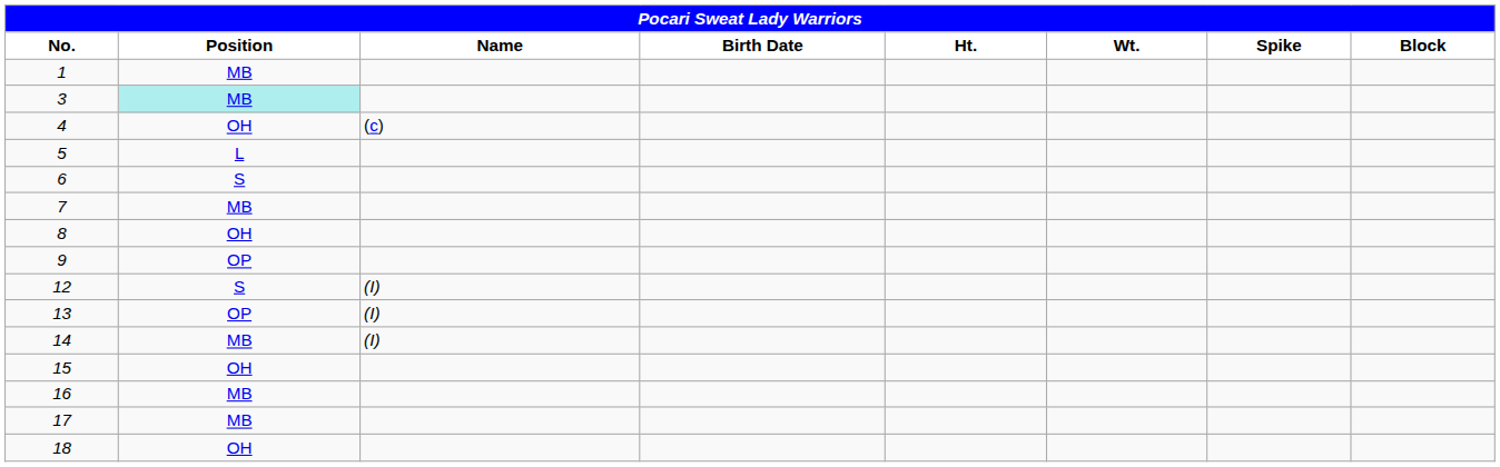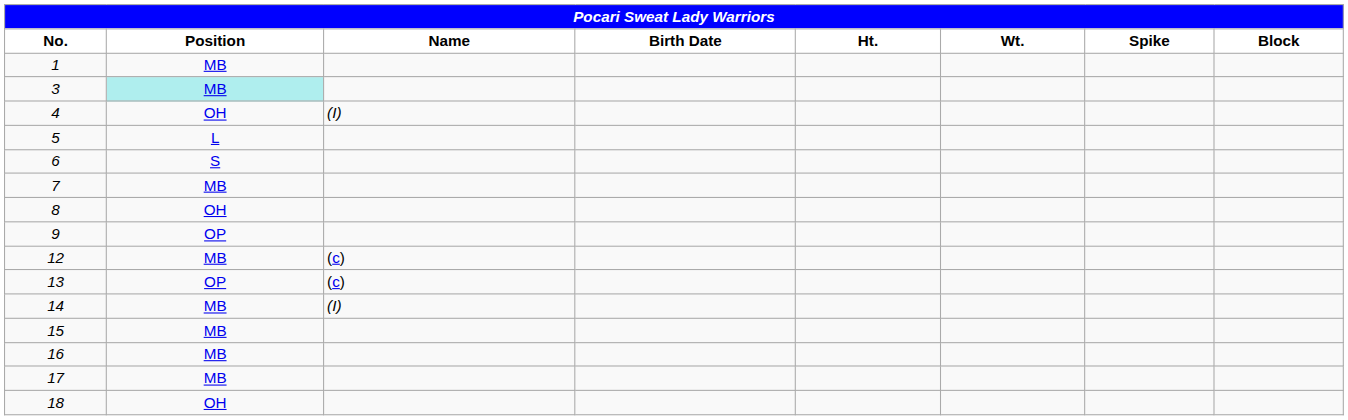4 | Name: (c) -> (I)
12 | Position: S -> MB
12 | Name: (I) -> (c)
13 | Name: (I) -> (c)
15 | Position: OH -> MB
